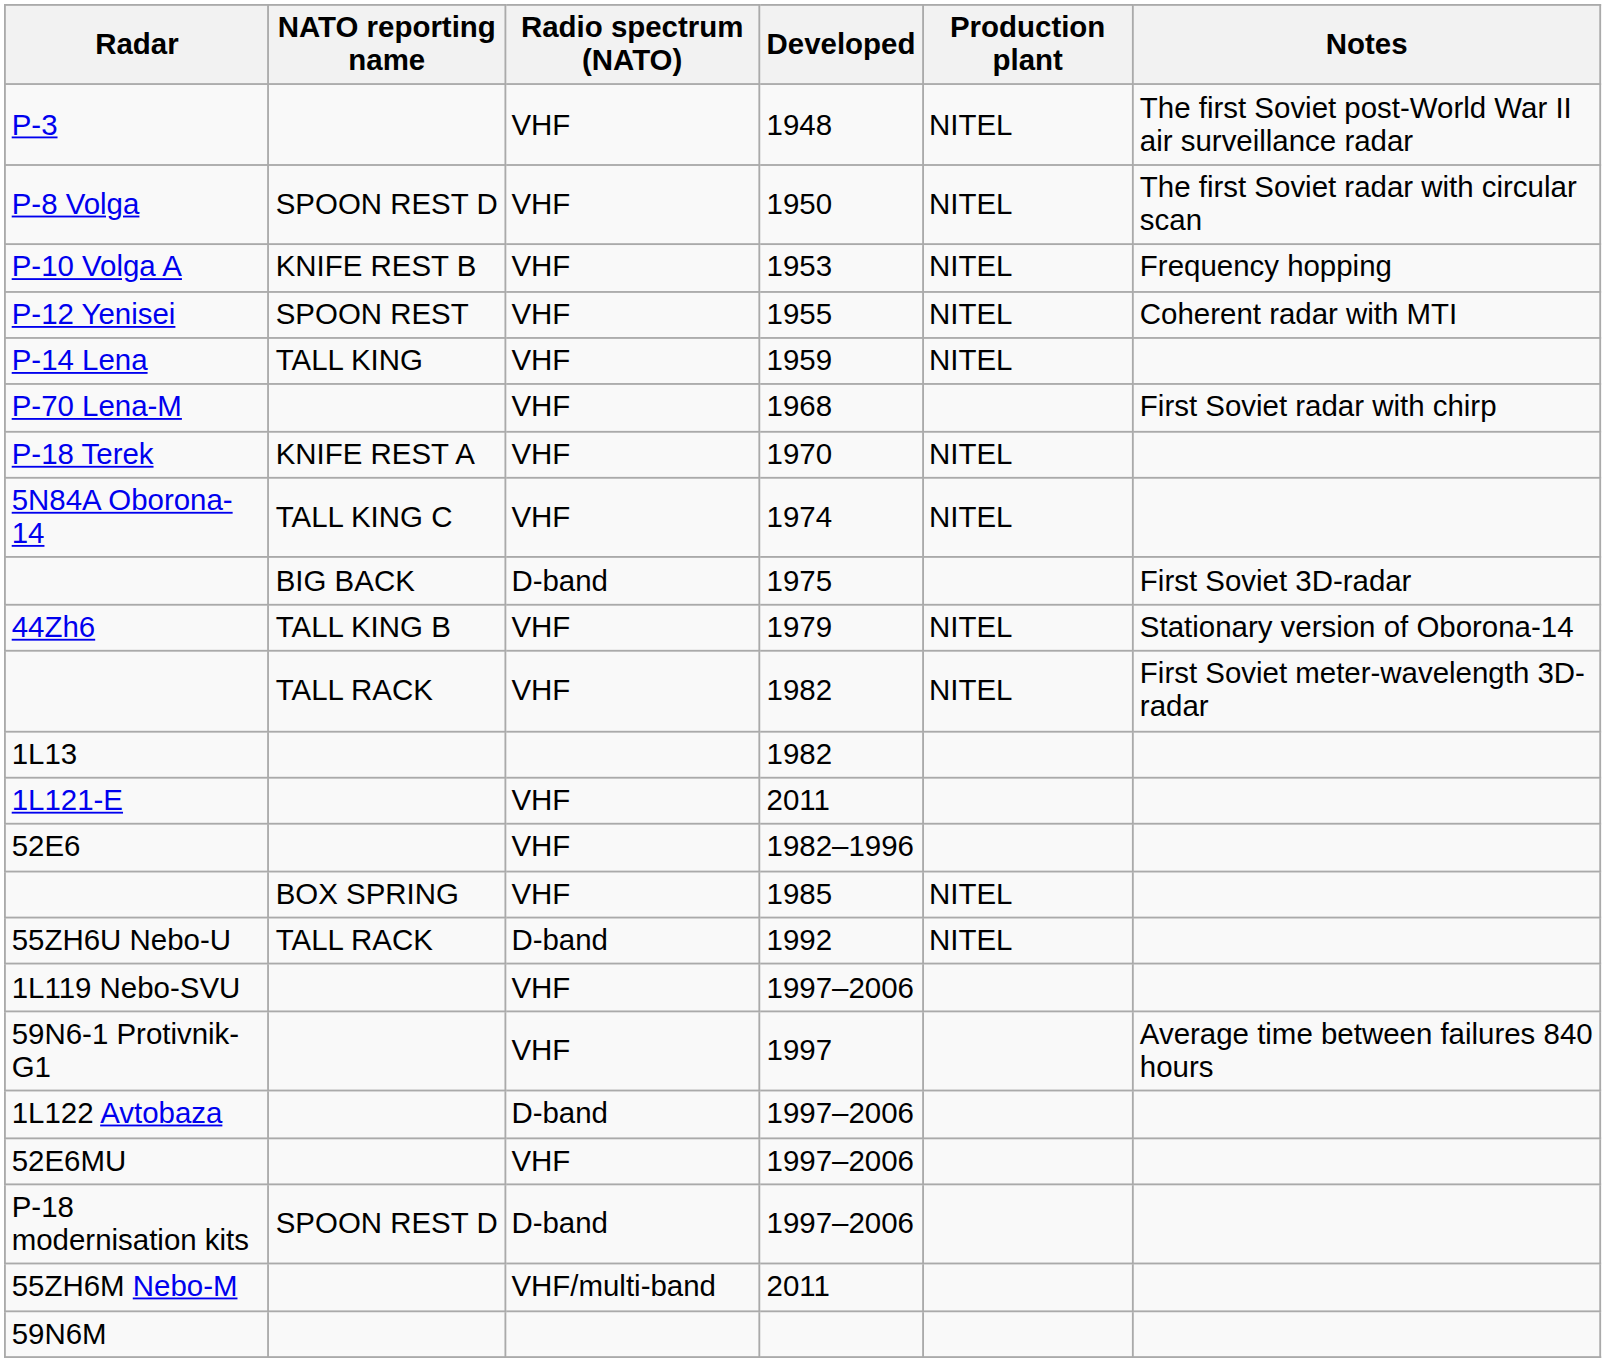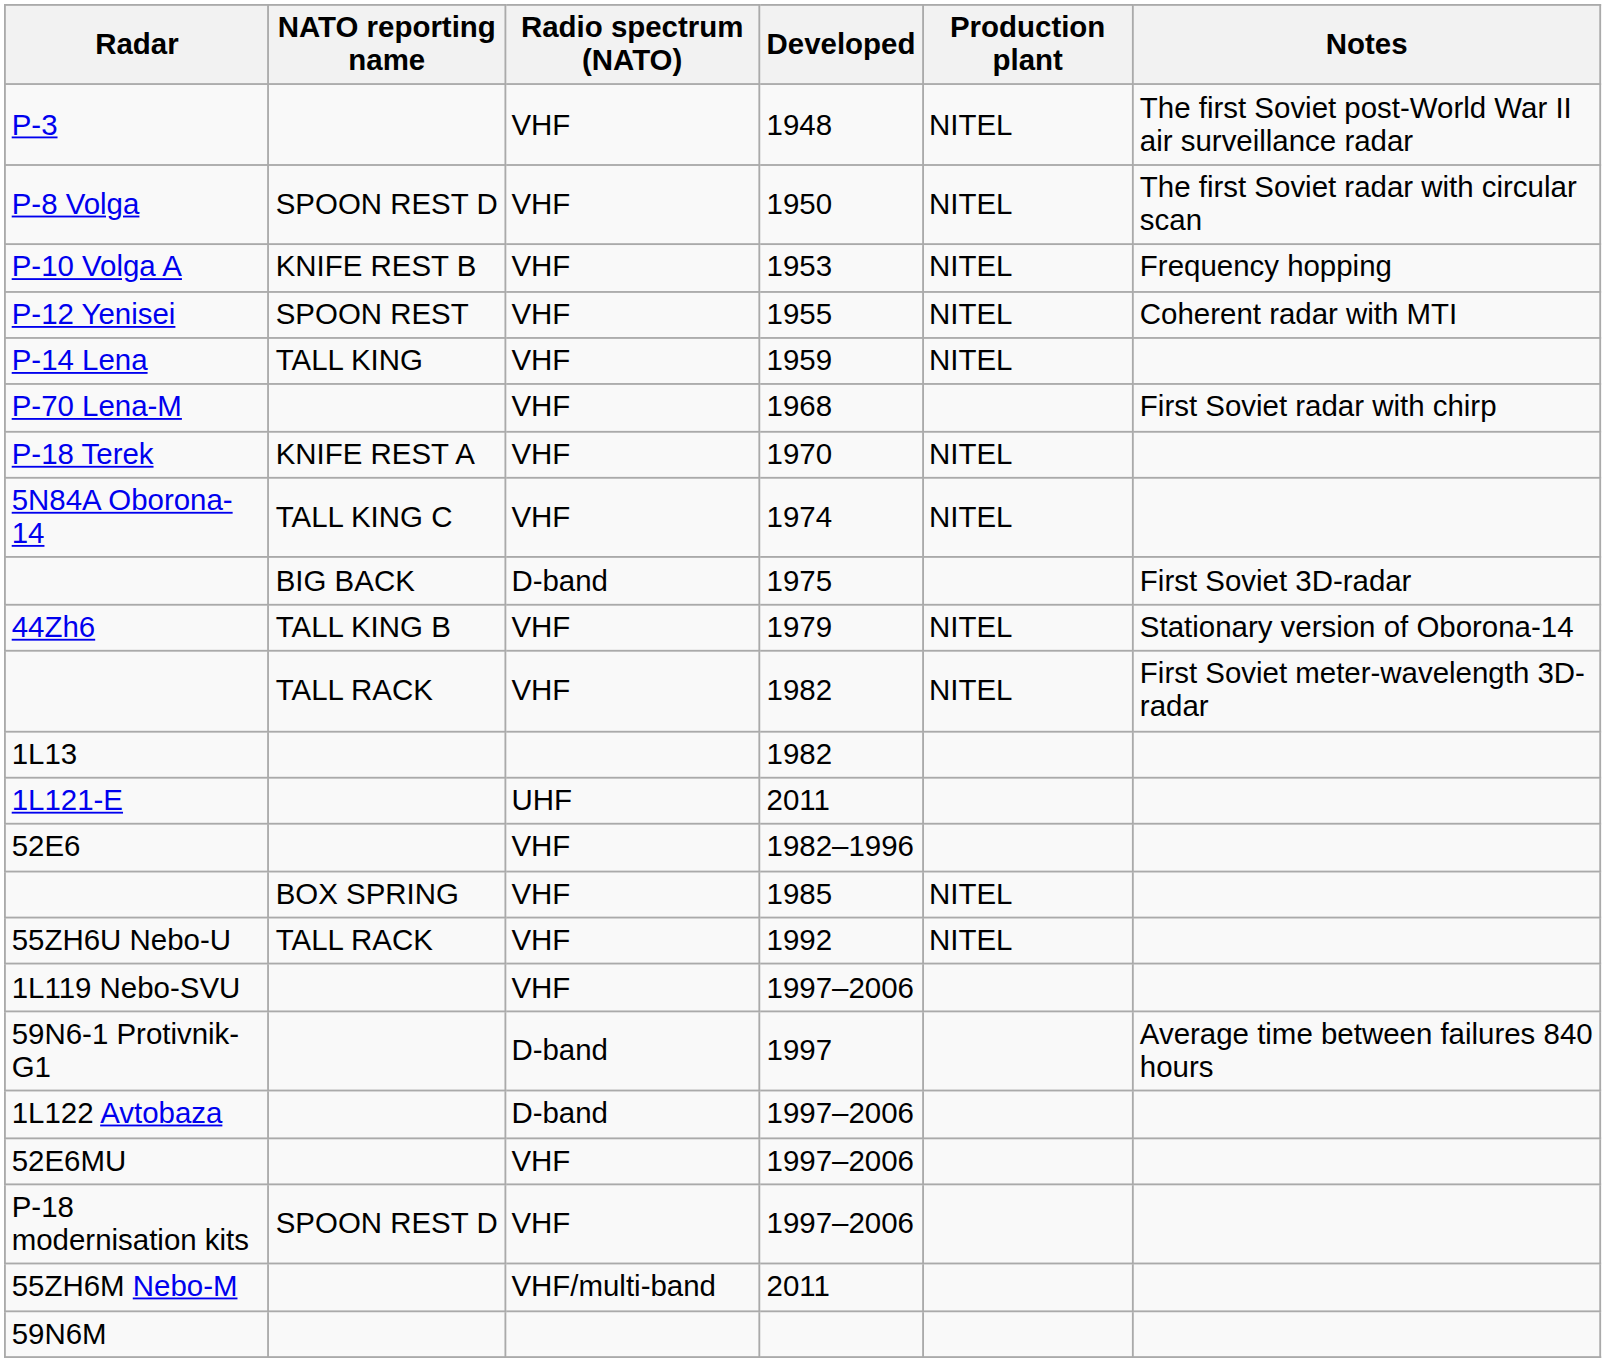1L121-E | Radio spectrum (NATO): VHF -> UHF
55ZH6U Nebo-U | Radio spectrum (NATO): D-band -> VHF
59N6-1 Protivnik-G1 | Radio spectrum (NATO): VHF -> D-band
P-18 modernisation kits | Radio spectrum (NATO): D-band -> VHF
